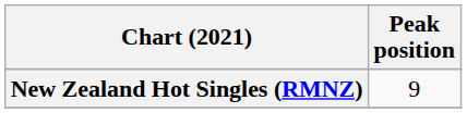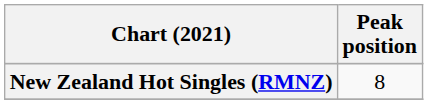New Zealand Hot Singles (RMNZ) | Peak position: 9 -> 8
